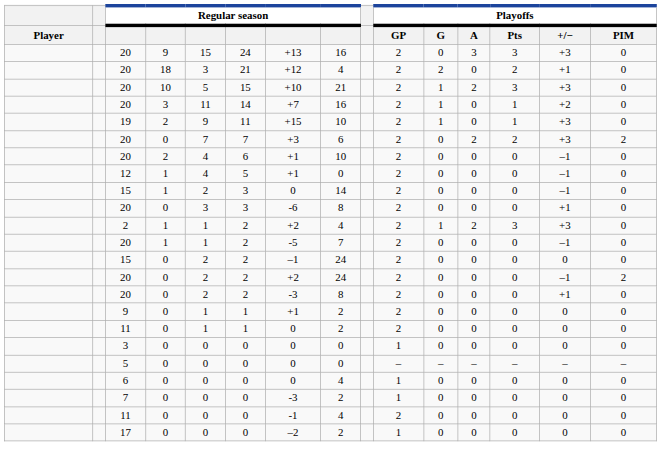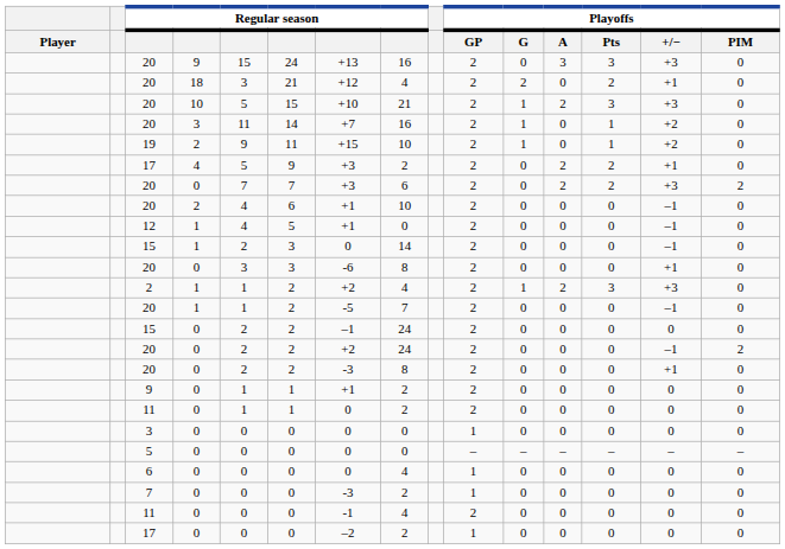19 | Playoffs / +/−: +3 -> +2
+ row: 17 | 4 | 5 | 9 | +3 | 2 | 2 | 0 | 2 | 2 | +1 | 0
